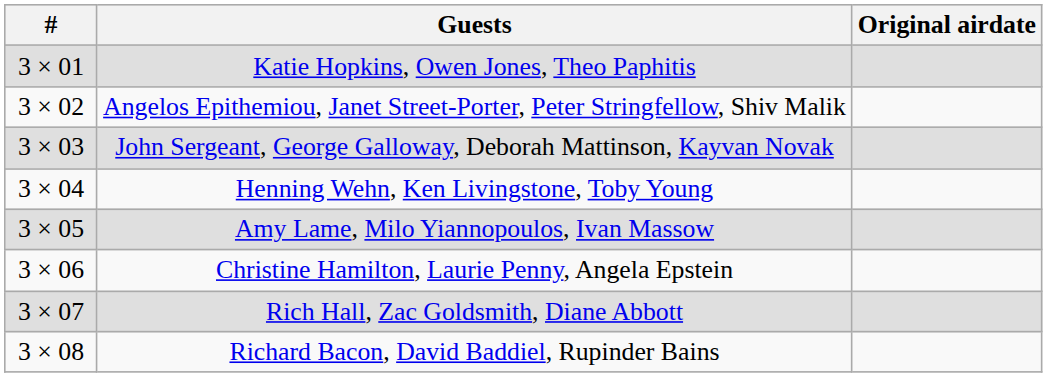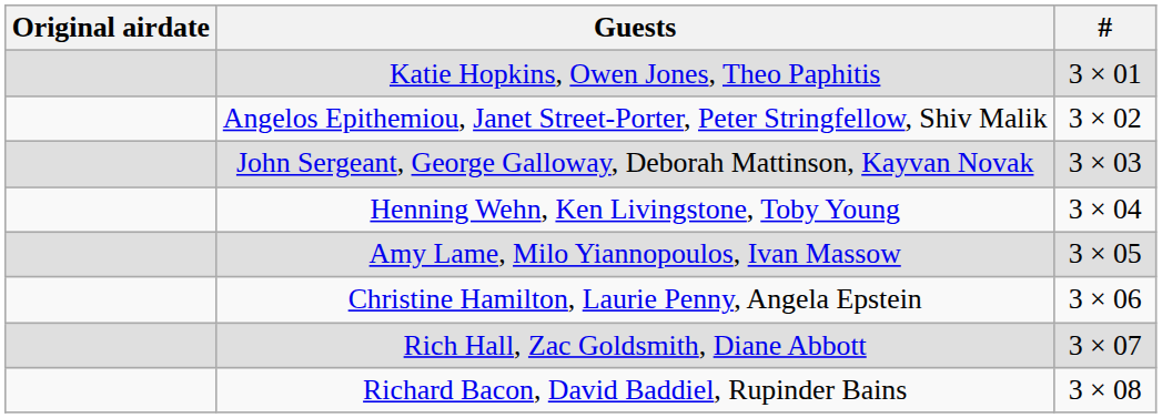columns swapped: # <-> Original airdate
